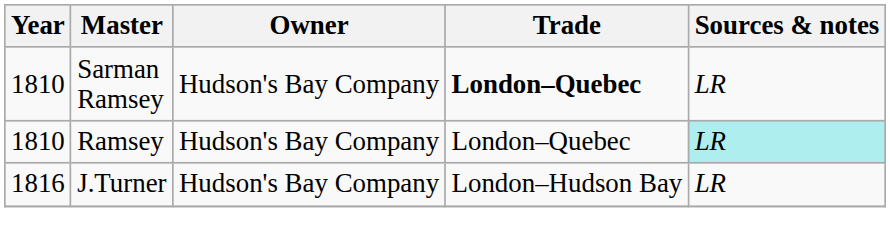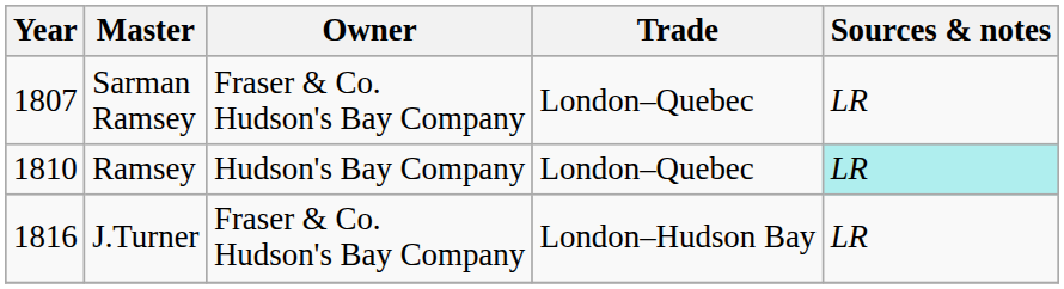Sarman Ramsey | Year: 1810 -> 1807
Sarman Ramsey | Owner: Hudson's Bay Company -> Fraser & Co. Hudson's Bay Company
Sarman Ramsey | Trade: bold -> normal
J.Turner | Owner: Hudson's Bay Company -> Fraser & Co. Hudson's Bay Company
